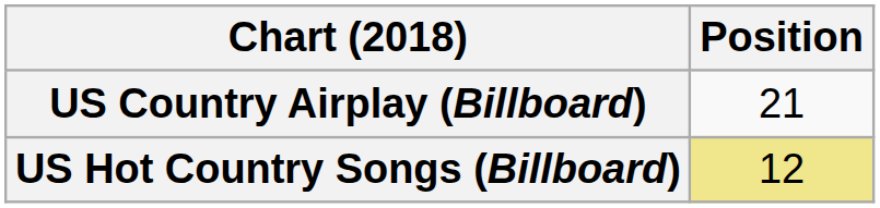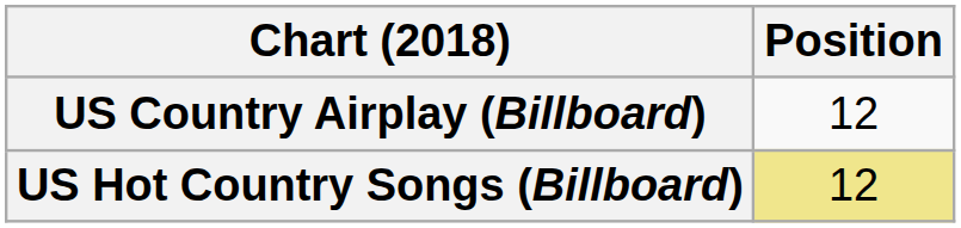US Country Airplay (Billboard) | Position: 21 -> 12
